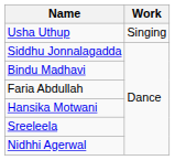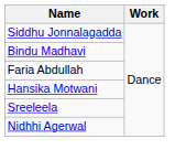- row: Usha Uthup | Singing
